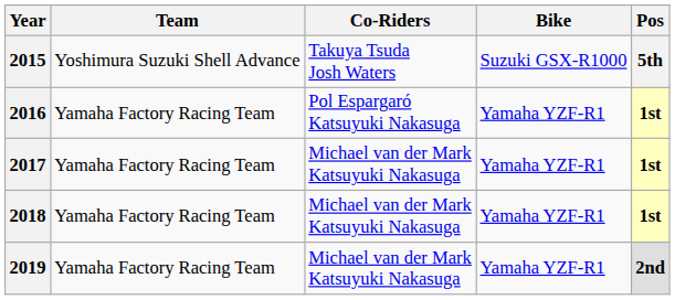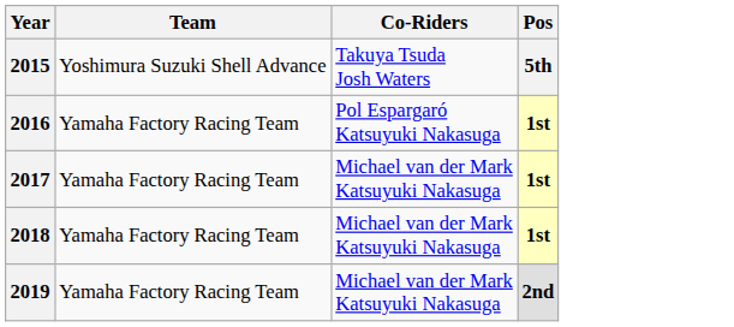- column: Bike | Suzuki GSX-R1000 | Yamaha YZF-R1 | Yamaha YZF-R1 | Yamaha YZF-R1 | Yamaha YZF-R1
